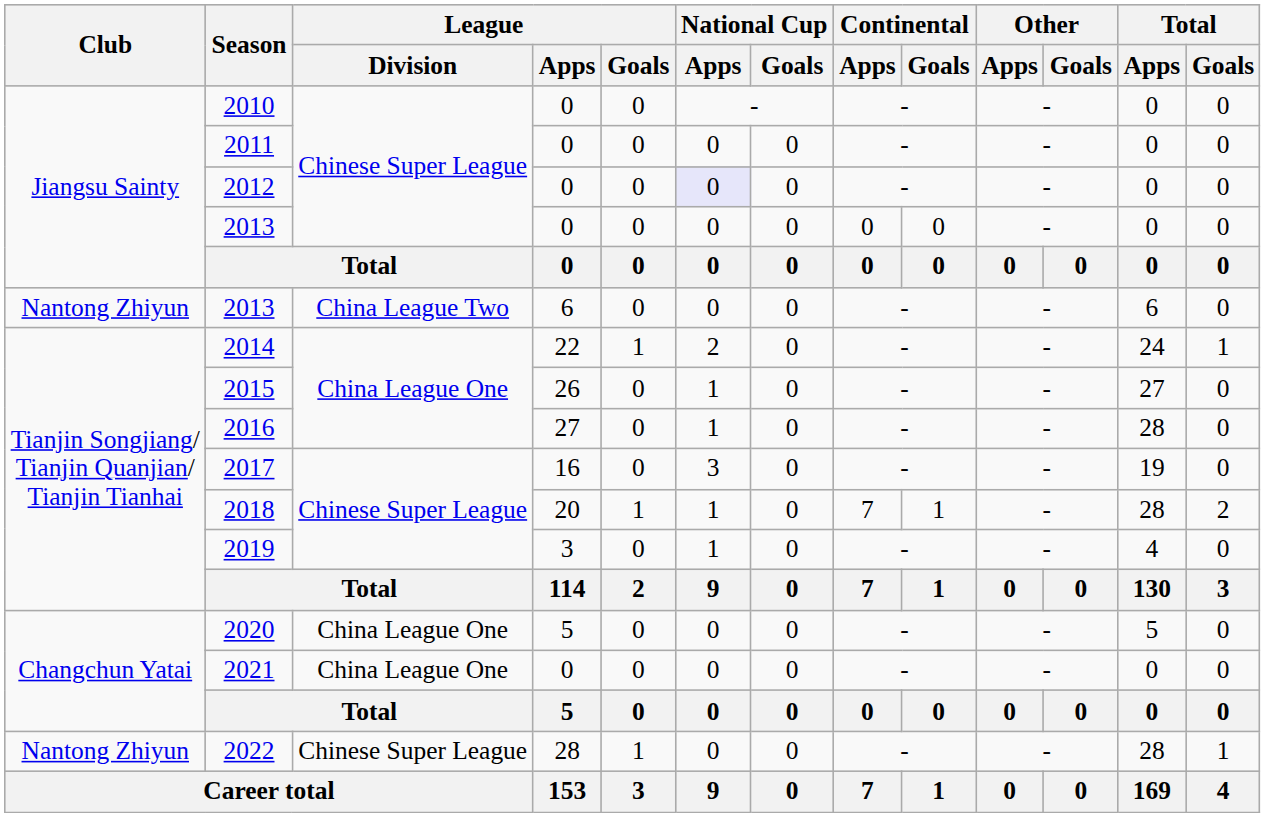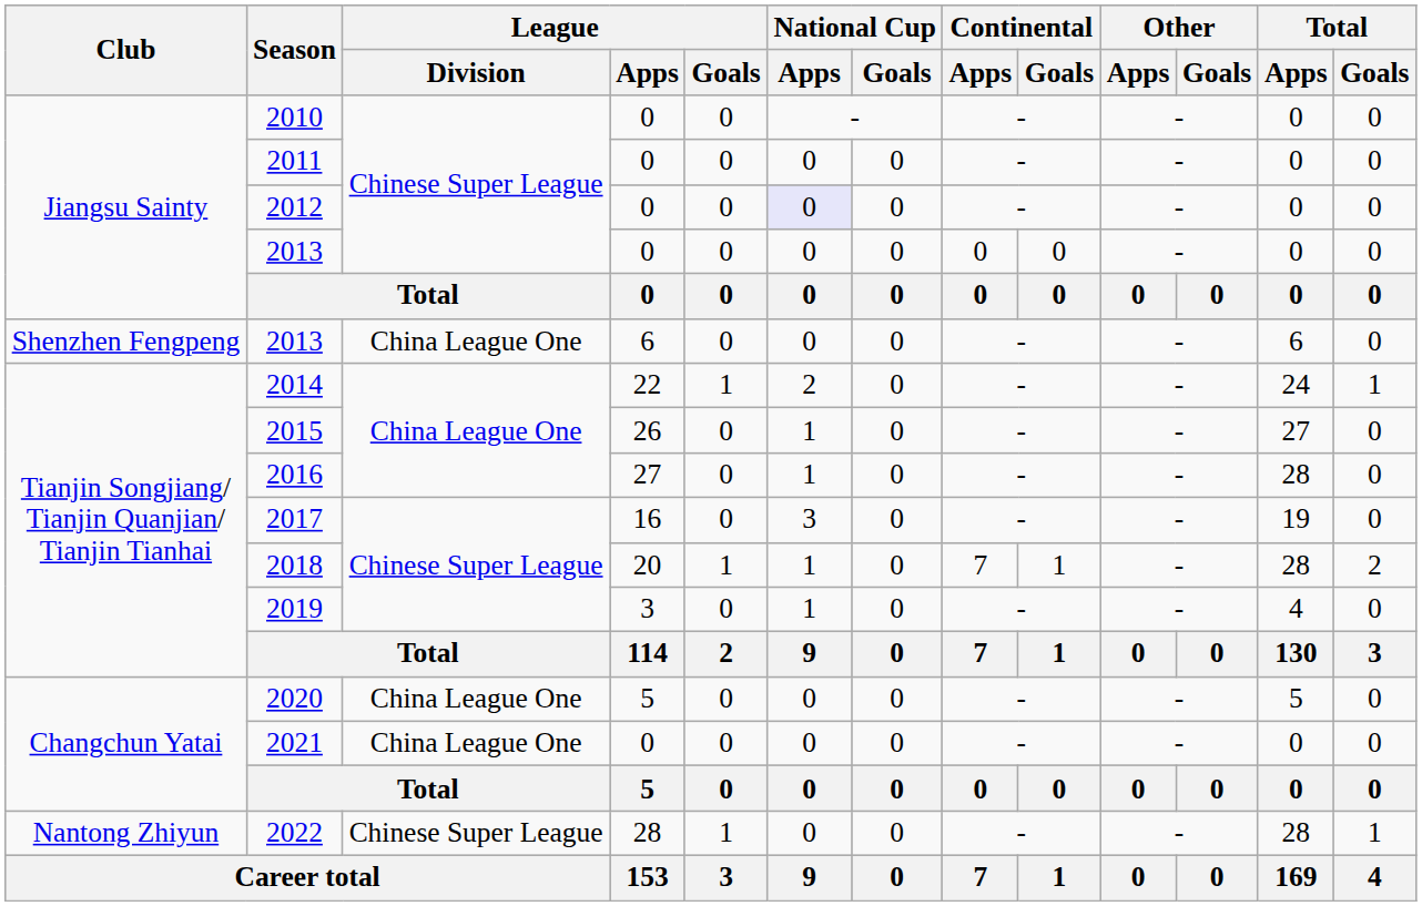2013 / 6 | Club: Nantong Zhiyun -> Shenzhen Fengpeng
2013 / 6 | League / Division: China League Two -> China League One
